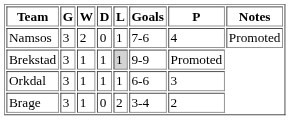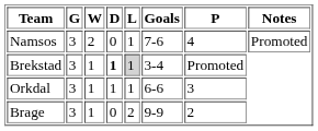Brekstad | D: normal -> bold
Brekstad | Goals: 9-9 -> 3-4
Brage | Goals: 3-4 -> 9-9
